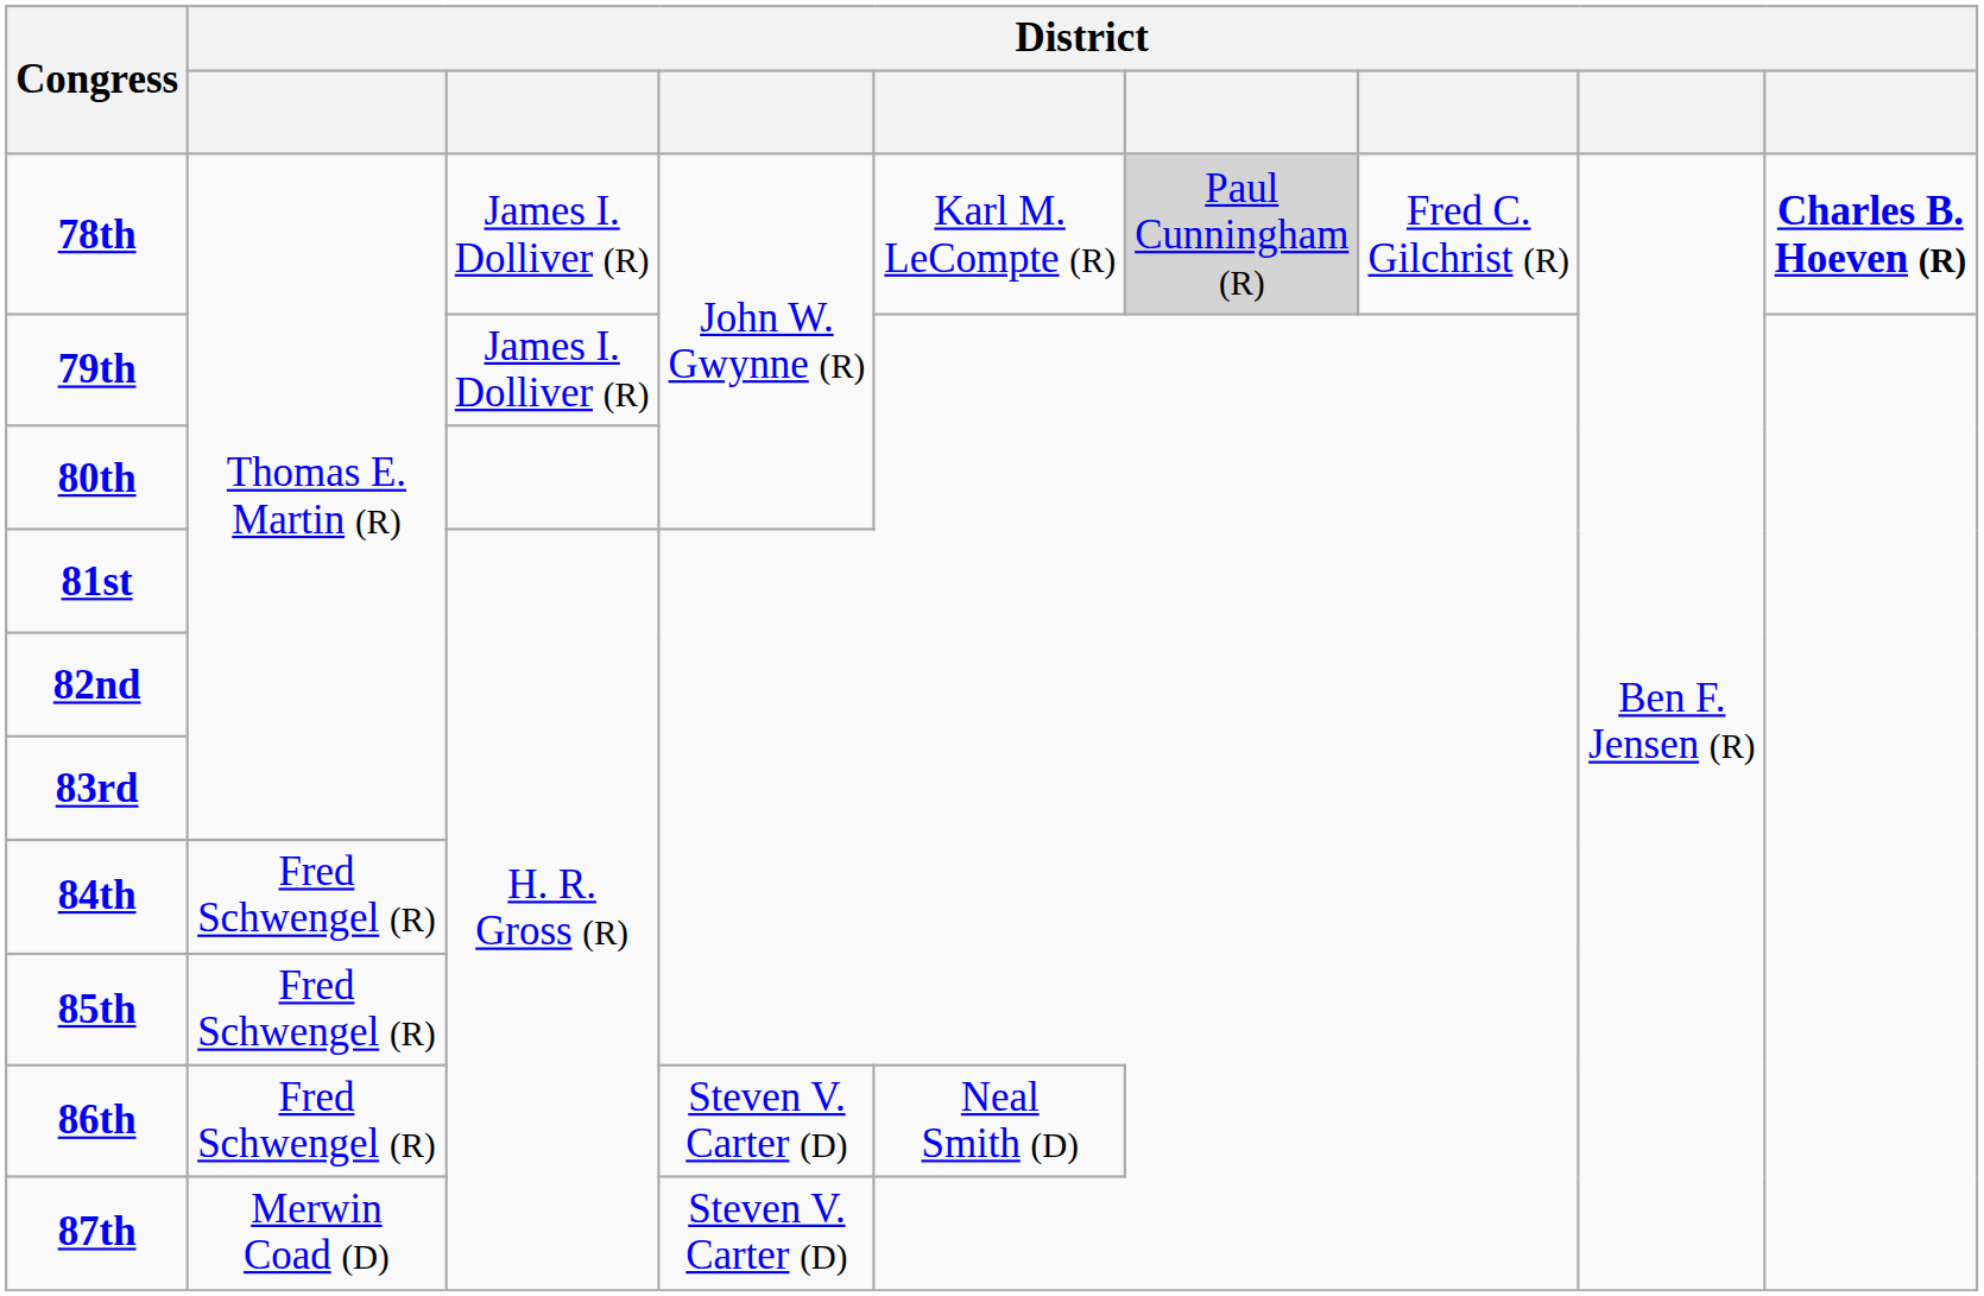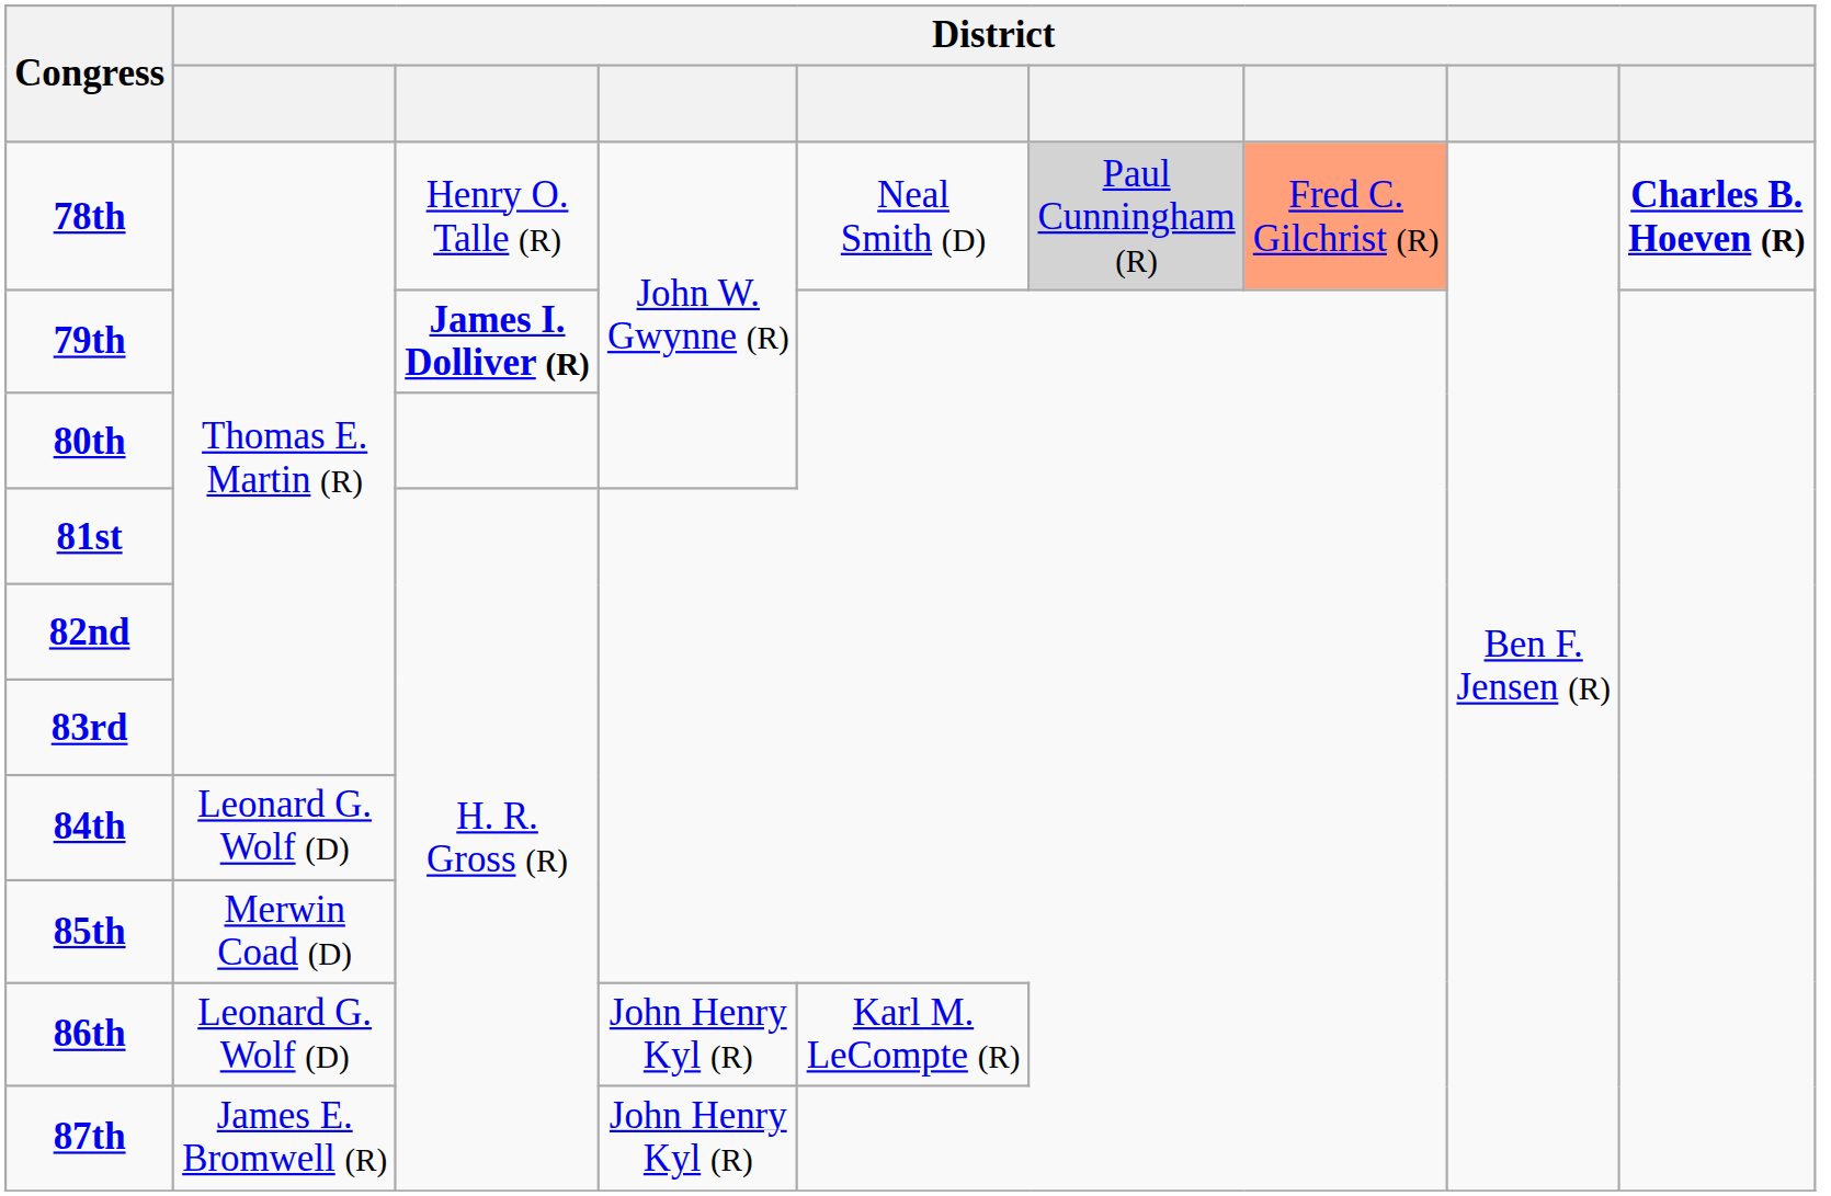78th | column 3: James I. Dolliver (R) -> Henry O. Talle (R)
78th | column 5: Karl M. LeCompte (R) -> Neal Smith (D)
78th | column 7: no background -> lightsalmon background
79th | column 3: normal -> bold
84th | column 2: Fred Schwengel (R) -> Leonard G. Wolf (D)
85th | column 2: Fred Schwengel (R) -> Merwin Coad (D)
86th | column 2: Fred Schwengel (R) -> Leonard G. Wolf (D)
86th | column 4: Steven V. Carter (D) -> John Henry Kyl (R)
86th | column 5: Neal Smith (D) -> Karl M. LeCompte (R)
87th | column 2: Merwin Coad (D) -> James E. Bromwell (R)
87th | column 4: Steven V. Carter (D) -> John Henry Kyl (R)
